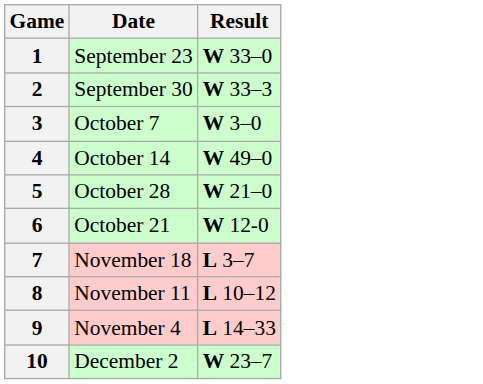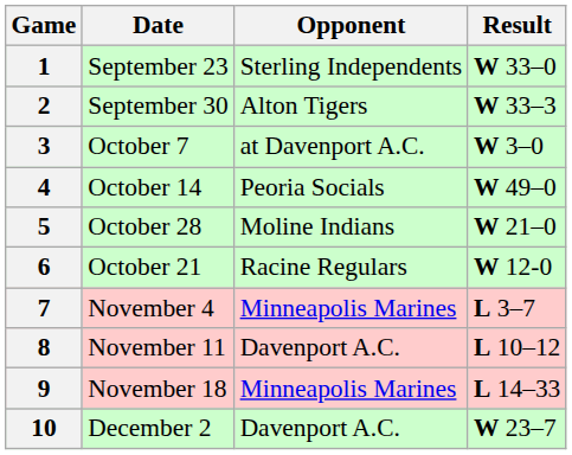+ column: Opponent | Sterling Independents | Alton Tigers | at Davenport A.C. | Peoria Socials | Moline Indians | Racine Regulars | Minneapolis Marines | Davenport A.C. | Minneapolis Marines | Davenport A.C.
7 | Date: November 18 -> November 4
9 | Date: November 4 -> November 18
